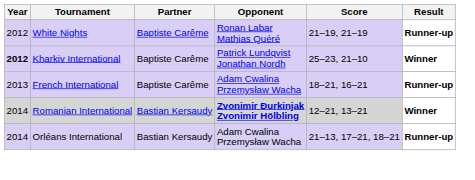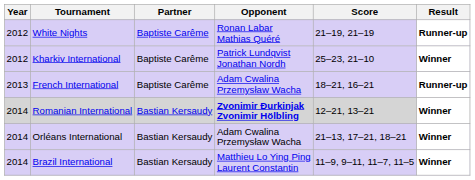Kharkiv International | Year: bold -> normal
Orléans International | Result: Runner-up -> Winner
+ row: 2014 | Brazil International | Bastian Kersaudy | Matthieu Lo Ying Ping Laurent Constantin | 11–9, 9–11, 11–7, 11–5 | Winner
